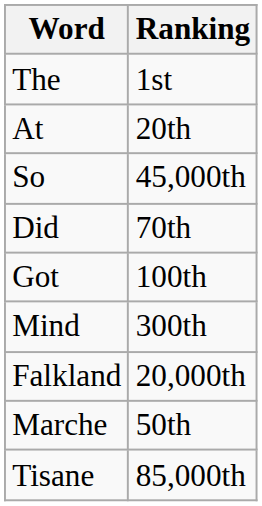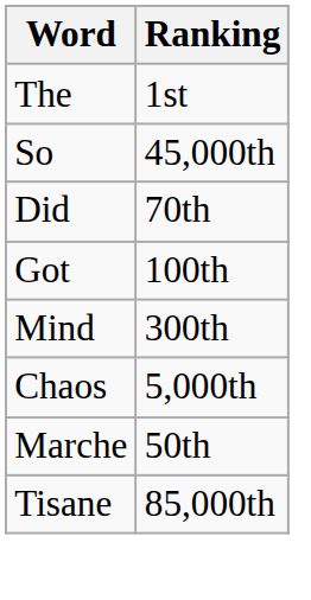- row: At | 20th
+ row: Chaos | 5,000th
- row: Falkland | 20,000th
